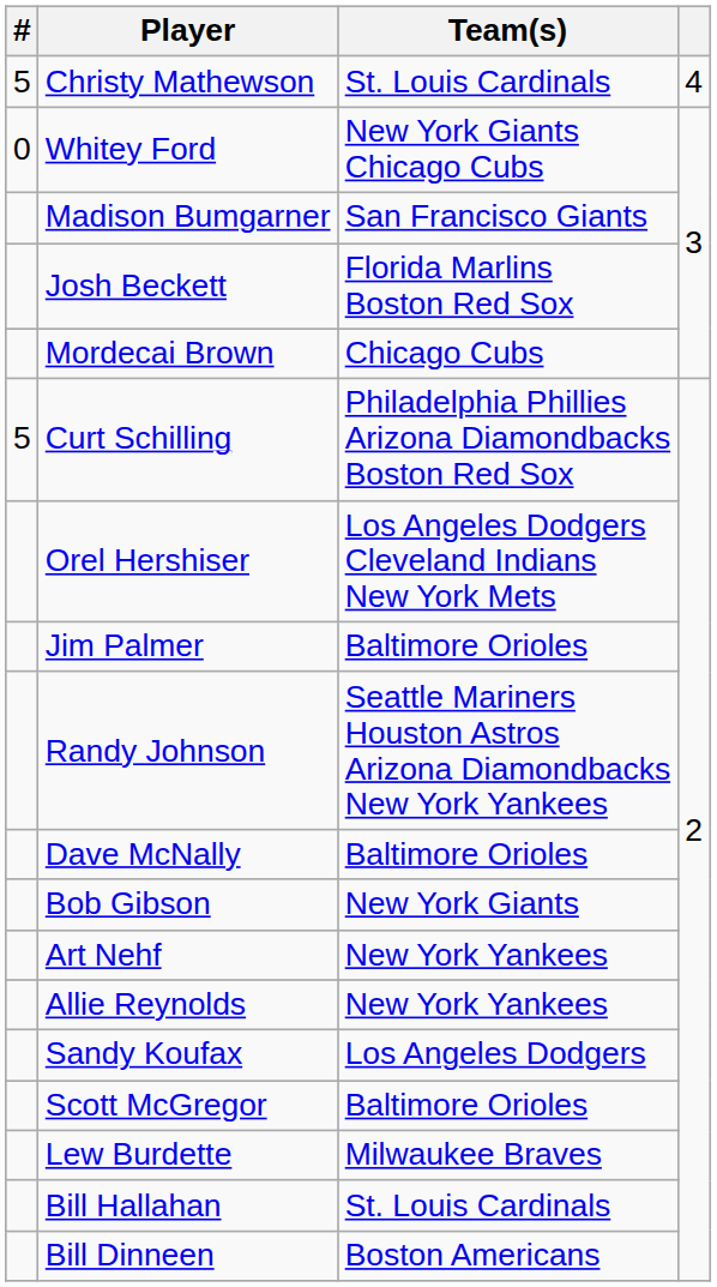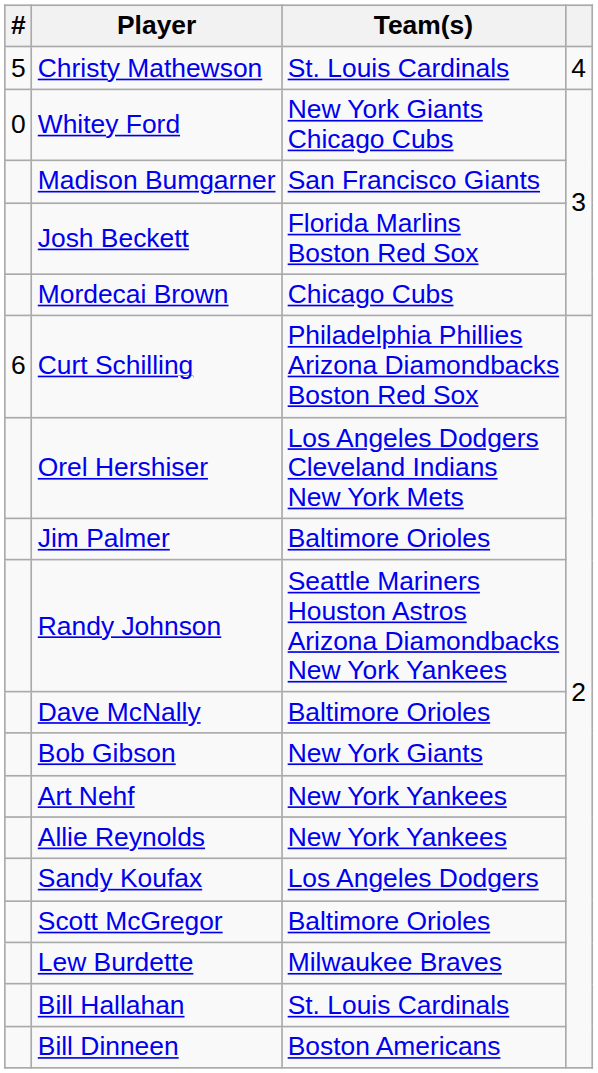Curt Schilling | #: 5 -> 6
